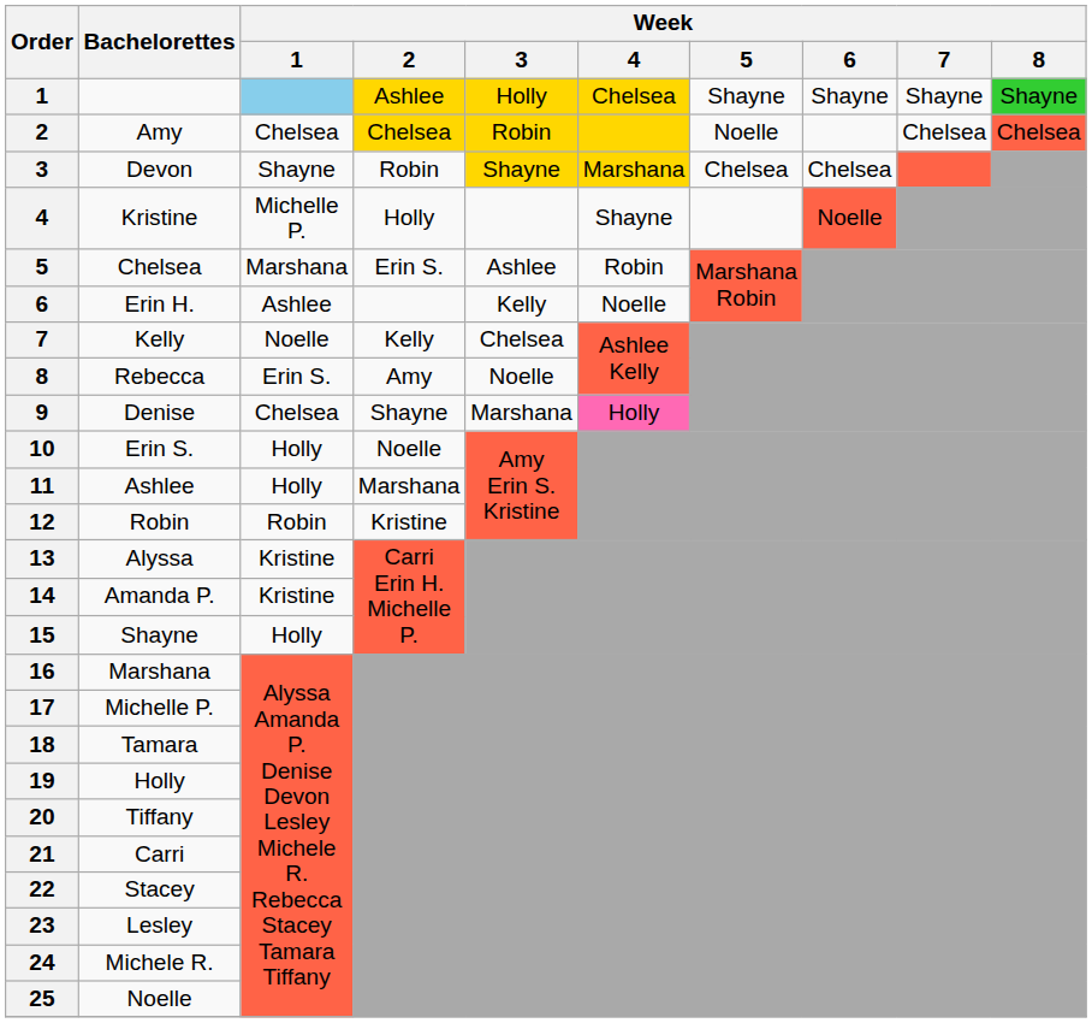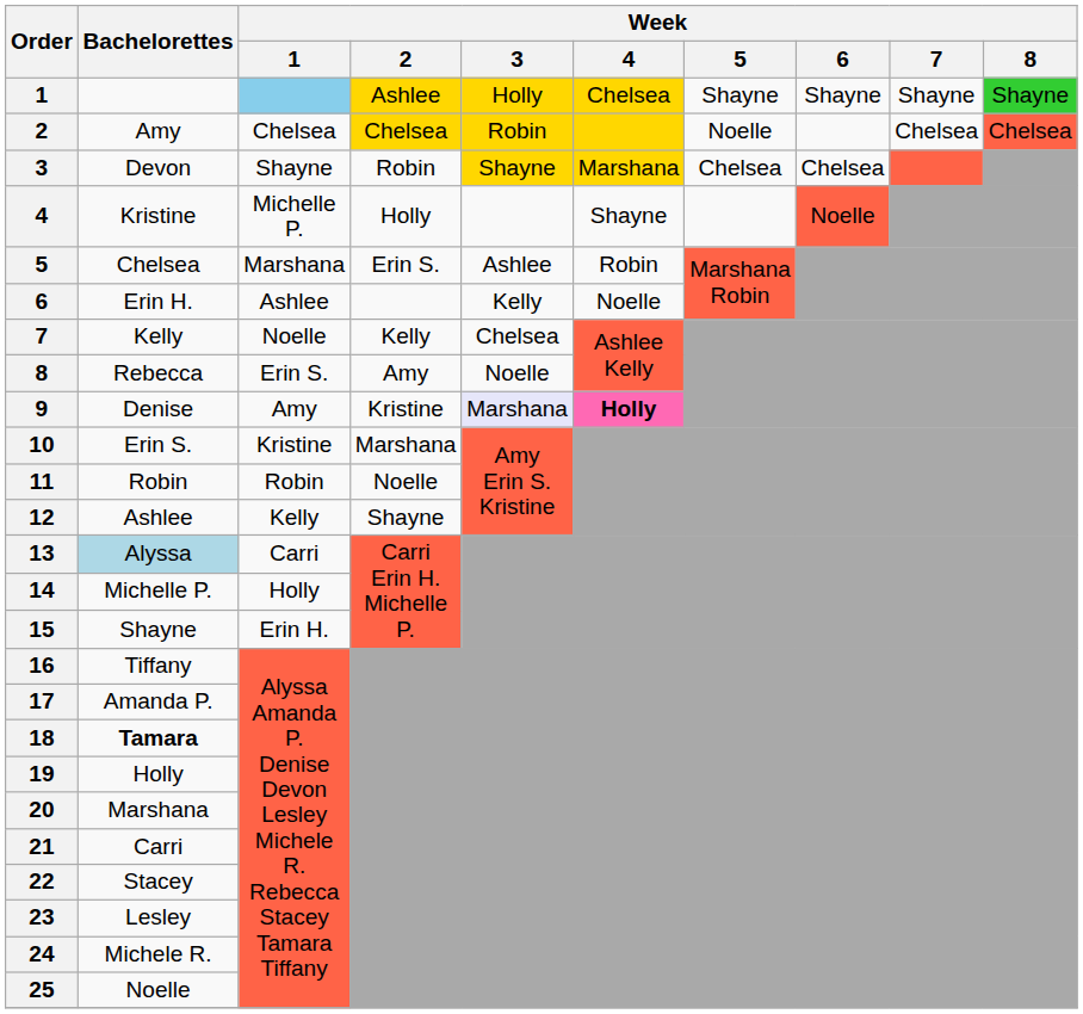9 | Week / 1: Chelsea -> Amy
9 | Week / 2: Shayne -> Kristine
9 | Week / 3: no background -> lavender background
9 | Week / 4: normal -> bold
10 | Week / 1: Holly -> Kristine
10 | Week / 2: Noelle -> Marshana
11 | Bachelorettes: Ashlee -> Robin
11 | Week / 1: Holly -> Robin
11 | Week / 2: Marshana -> Noelle
12 | Bachelorettes: Robin -> Ashlee
12 | Week / 1: Robin -> Kelly
12 | Week / 2: Kristine -> Shayne
13 | Bachelorettes: no background -> lightblue background
13 | Week / 1: Kristine -> Carri
14 | Bachelorettes: Amanda P. -> Michelle P.
14 | Week / 1: Kristine -> Holly
15 | Week / 1: Holly -> Erin H.
16 | Bachelorettes: Marshana -> Tiffany
17 | Bachelorettes: Michelle P. -> Amanda P.
18 | Bachelorettes: normal -> bold
20 | Bachelorettes: Tiffany -> Marshana
